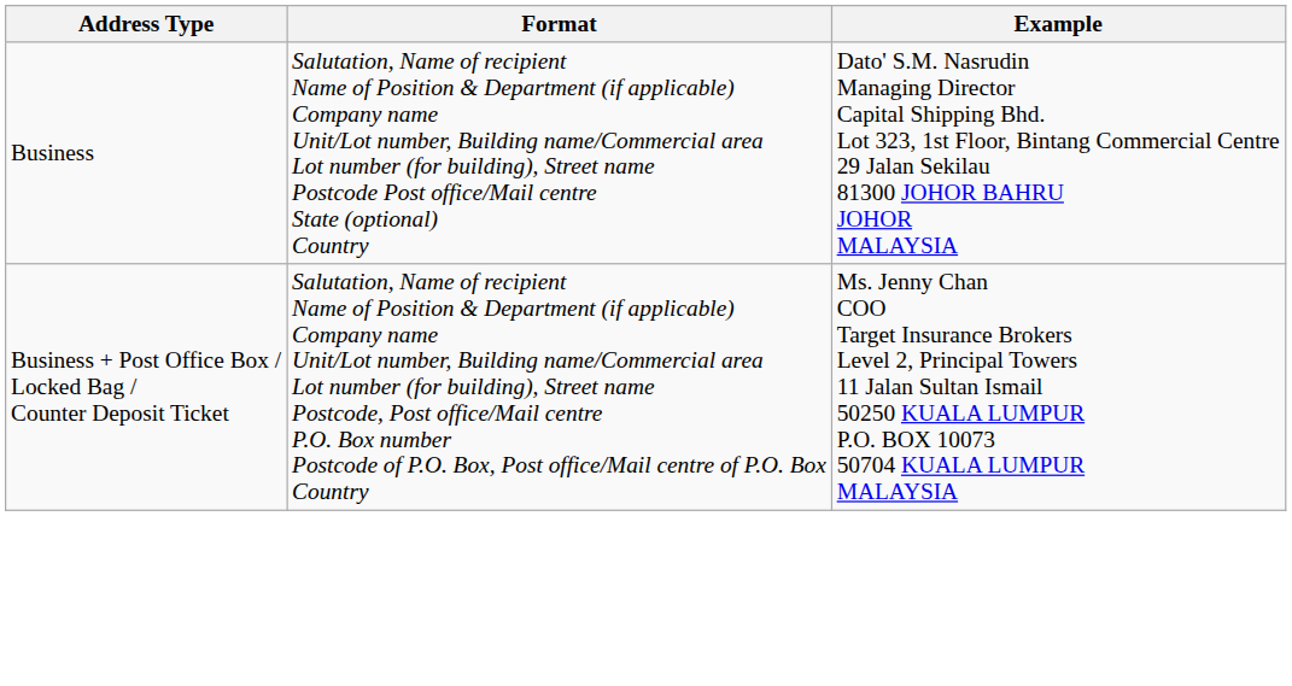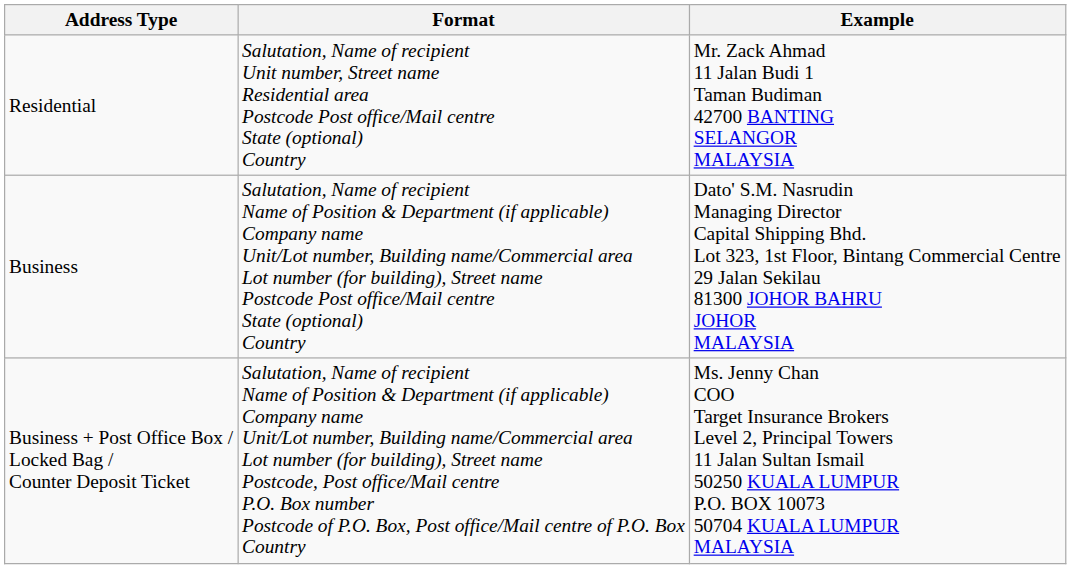+ row: Residential | Salutation, Name of recipient Unit number, Street name Residential area Postcode Post office/Mail centre State (optional) Country | Mr. Zack Ahmad 11 Jalan Budi 1 Taman Budiman 42700 BANTING SELANGOR MALAYSIA
